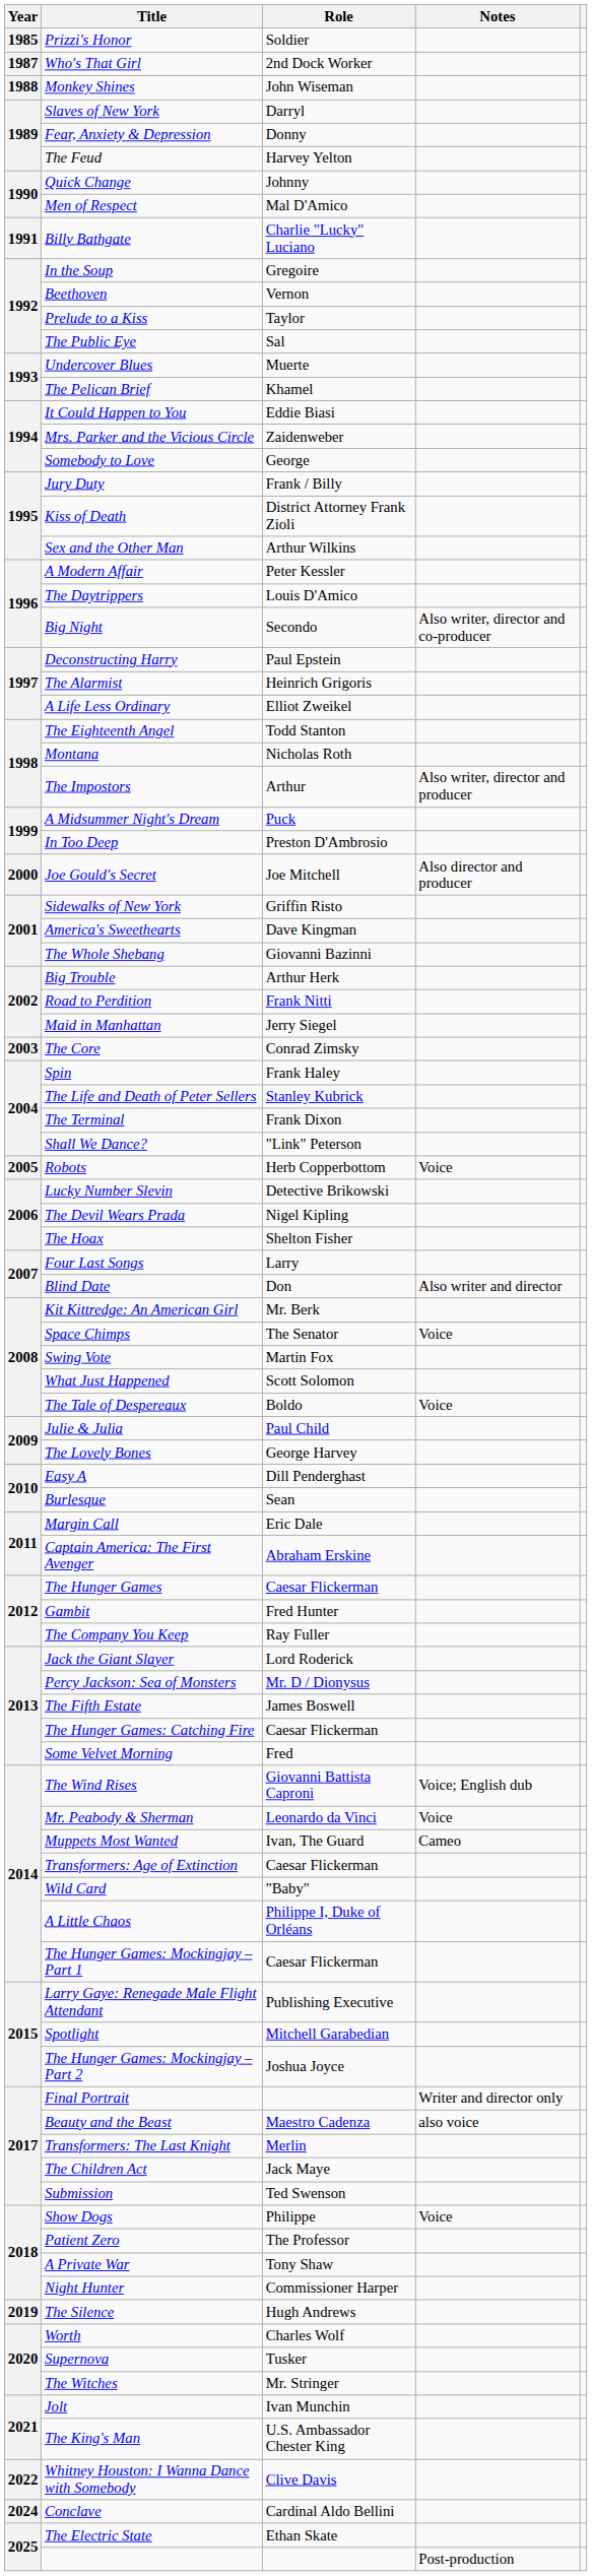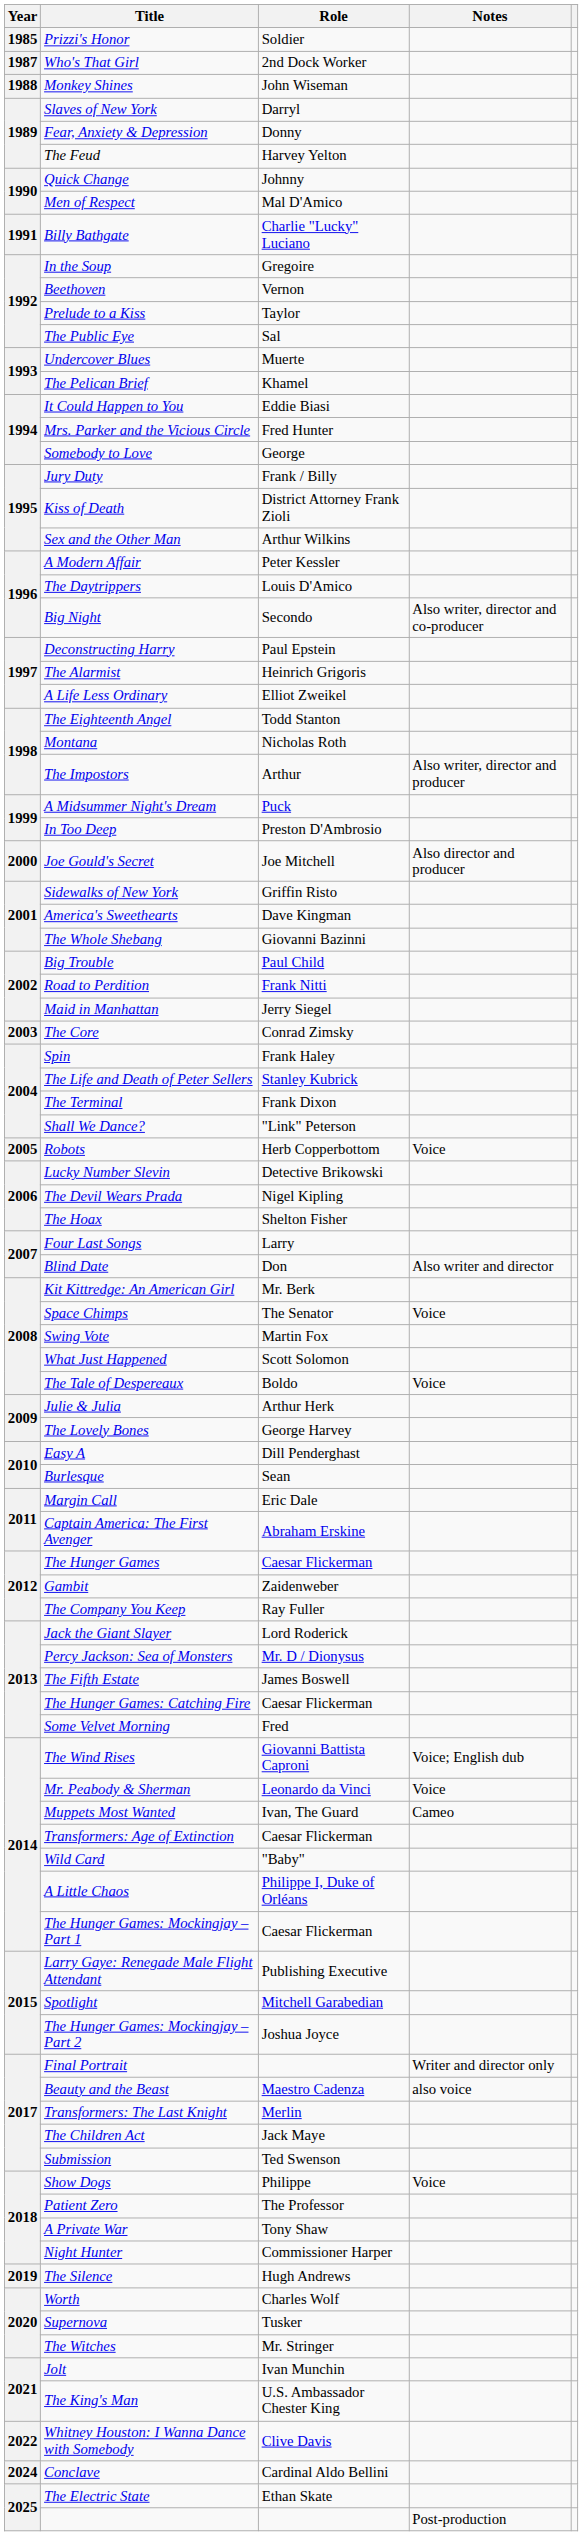Mrs. Parker and the Vicious Circle | Role: Zaidenweber -> Fred Hunter
Big Trouble | Role: Arthur Herk -> Paul Child
Julie & Julia | Role: Paul Child -> Arthur Herk
Gambit | Role: Fred Hunter -> Zaidenweber
